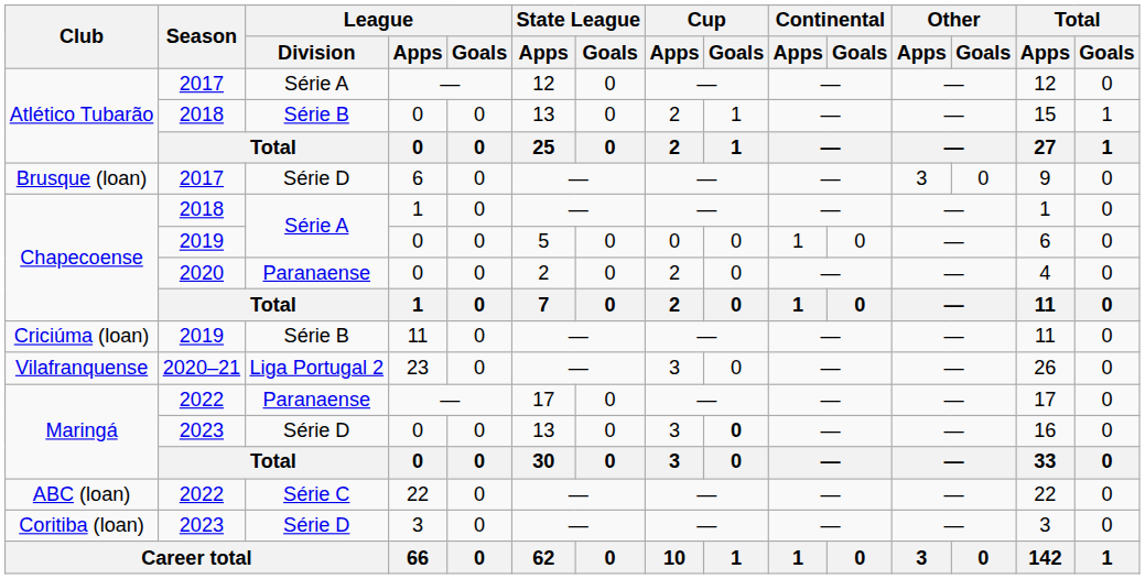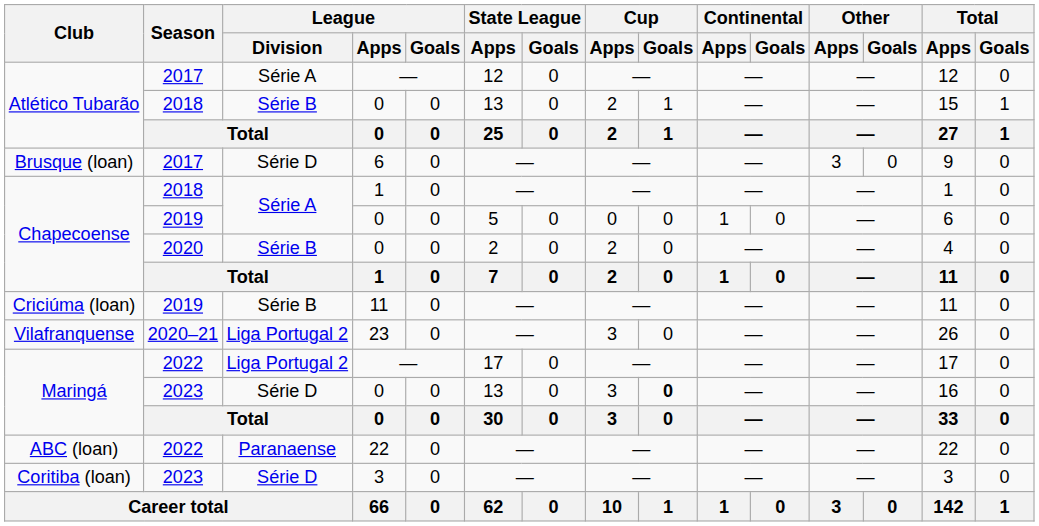Chapecoense / 2020 | League / Division: Paranaense -> Série B
Maringá / 2022 | League / Division: Paranaense -> Liga Portugal 2
ABC (loan) | League / Division: Série C -> Paranaense
